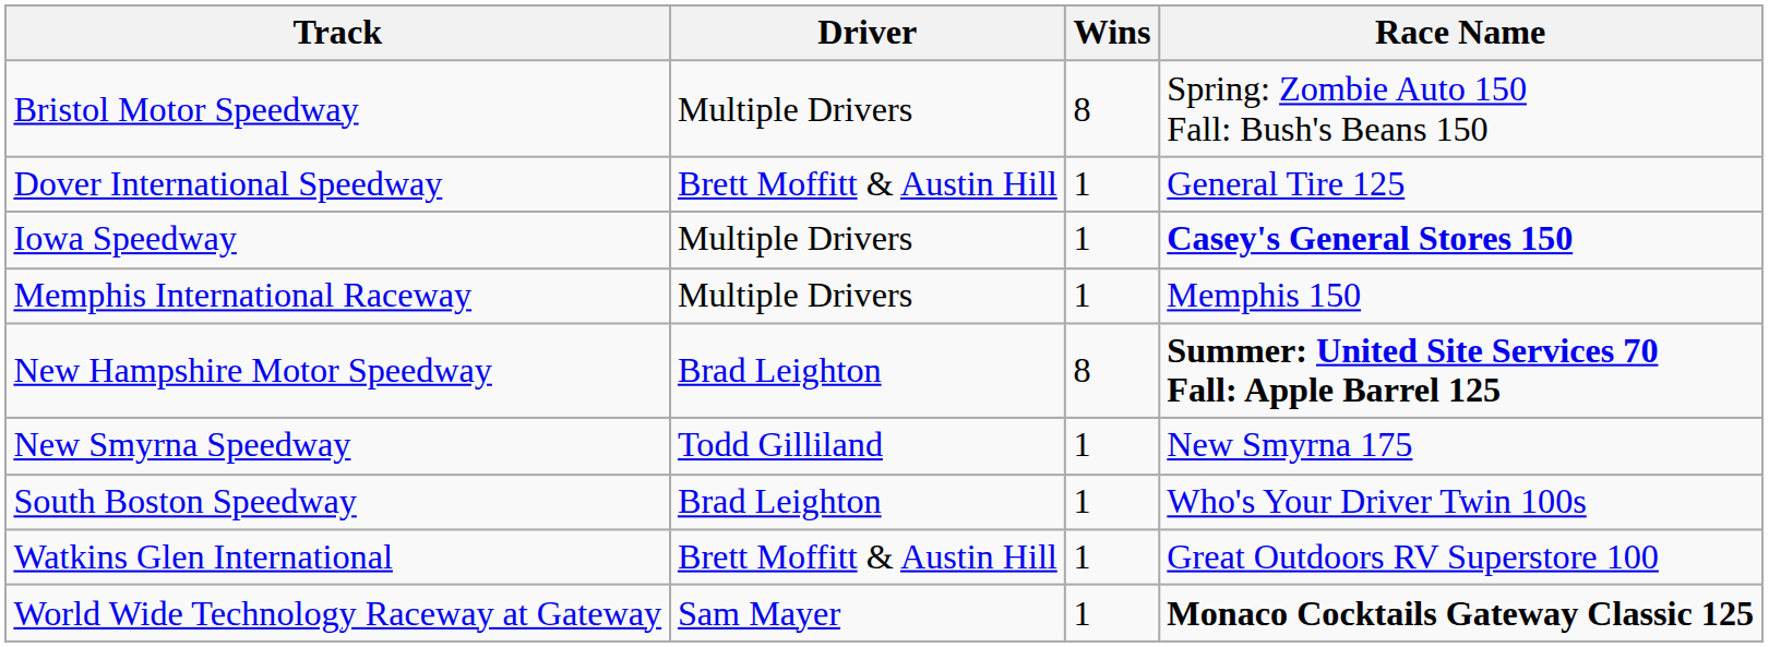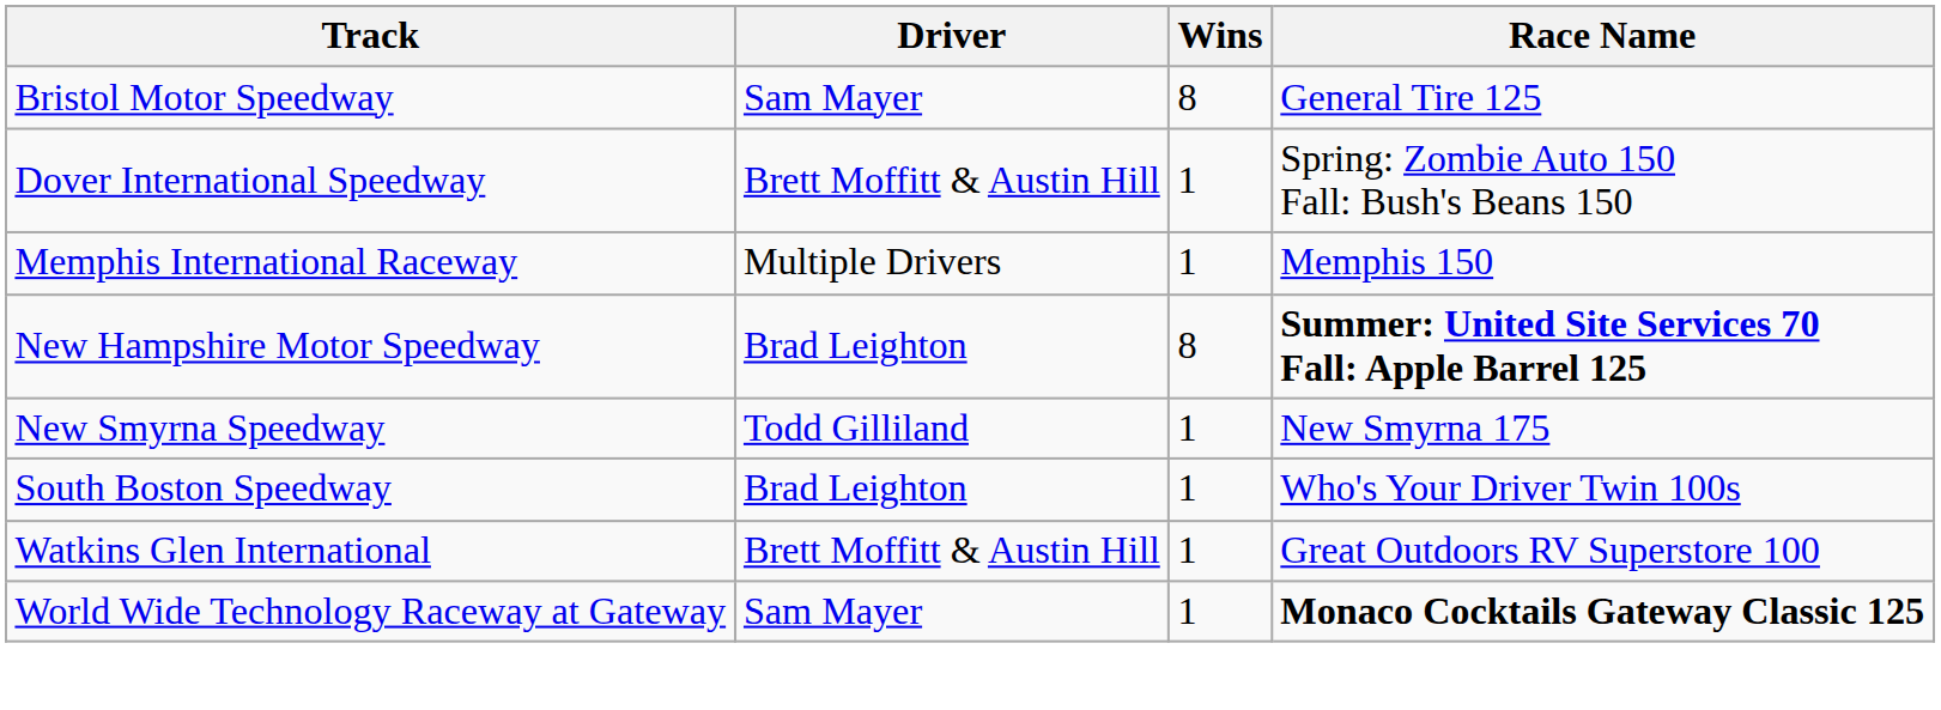Bristol Motor Speedway | Driver: Multiple Drivers -> Sam Mayer
Bristol Motor Speedway | Race Name: Spring: Zombie Auto 150 Fall: Bush's Beans 150 -> General Tire 125
Dover International Speedway | Race Name: General Tire 125 -> Spring: Zombie Auto 150 Fall: Bush's Beans 150
- row: Iowa Speedway | Multiple Drivers | 1 | Casey's General Stores 150
